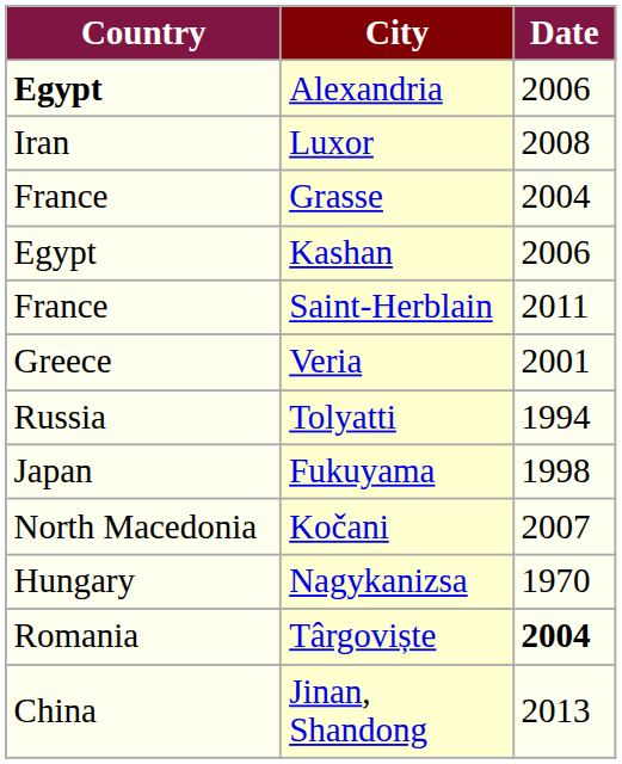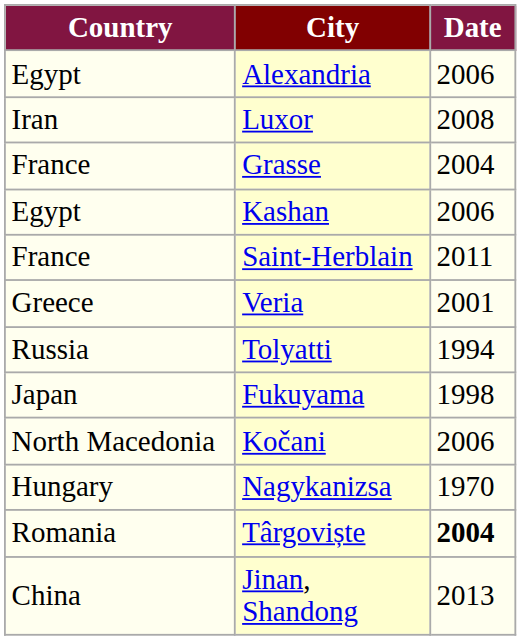Alexandria | Country: bold -> normal
Kočani | Date: 2007 -> 2006
